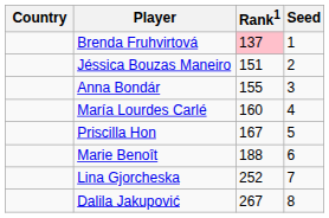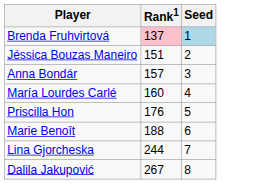- column: Country
Brenda Fruhvirtová | Seed: no background -> lightblue background
Anna Bondár | Rank1: 155 -> 157
Priscilla Hon | Rank1: 167 -> 176
Lina Gjorcheska | Rank1: 252 -> 244
